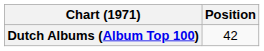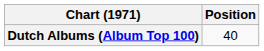Dutch Albums (Album Top 100) | Position: 42 -> 40
